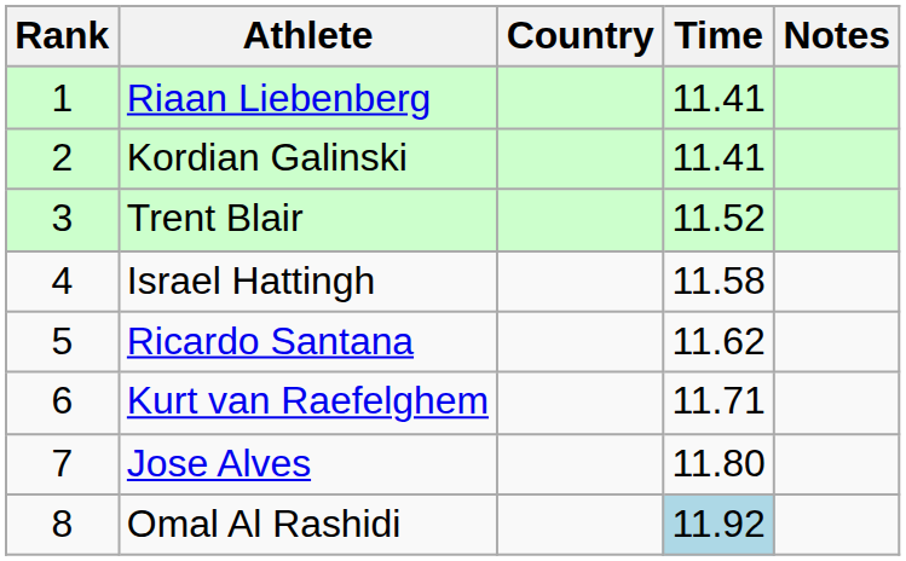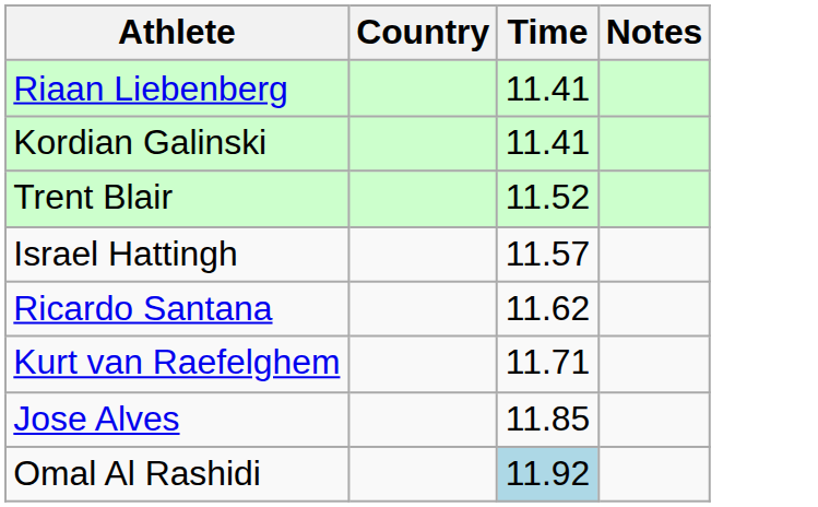- column: Rank | 1 | 2 | 3 | 4 | 5 | 6 | 7 | 8
Israel Hattingh | Time: 11.58 -> 11.57
Jose Alves | Time: 11.80 -> 11.85
